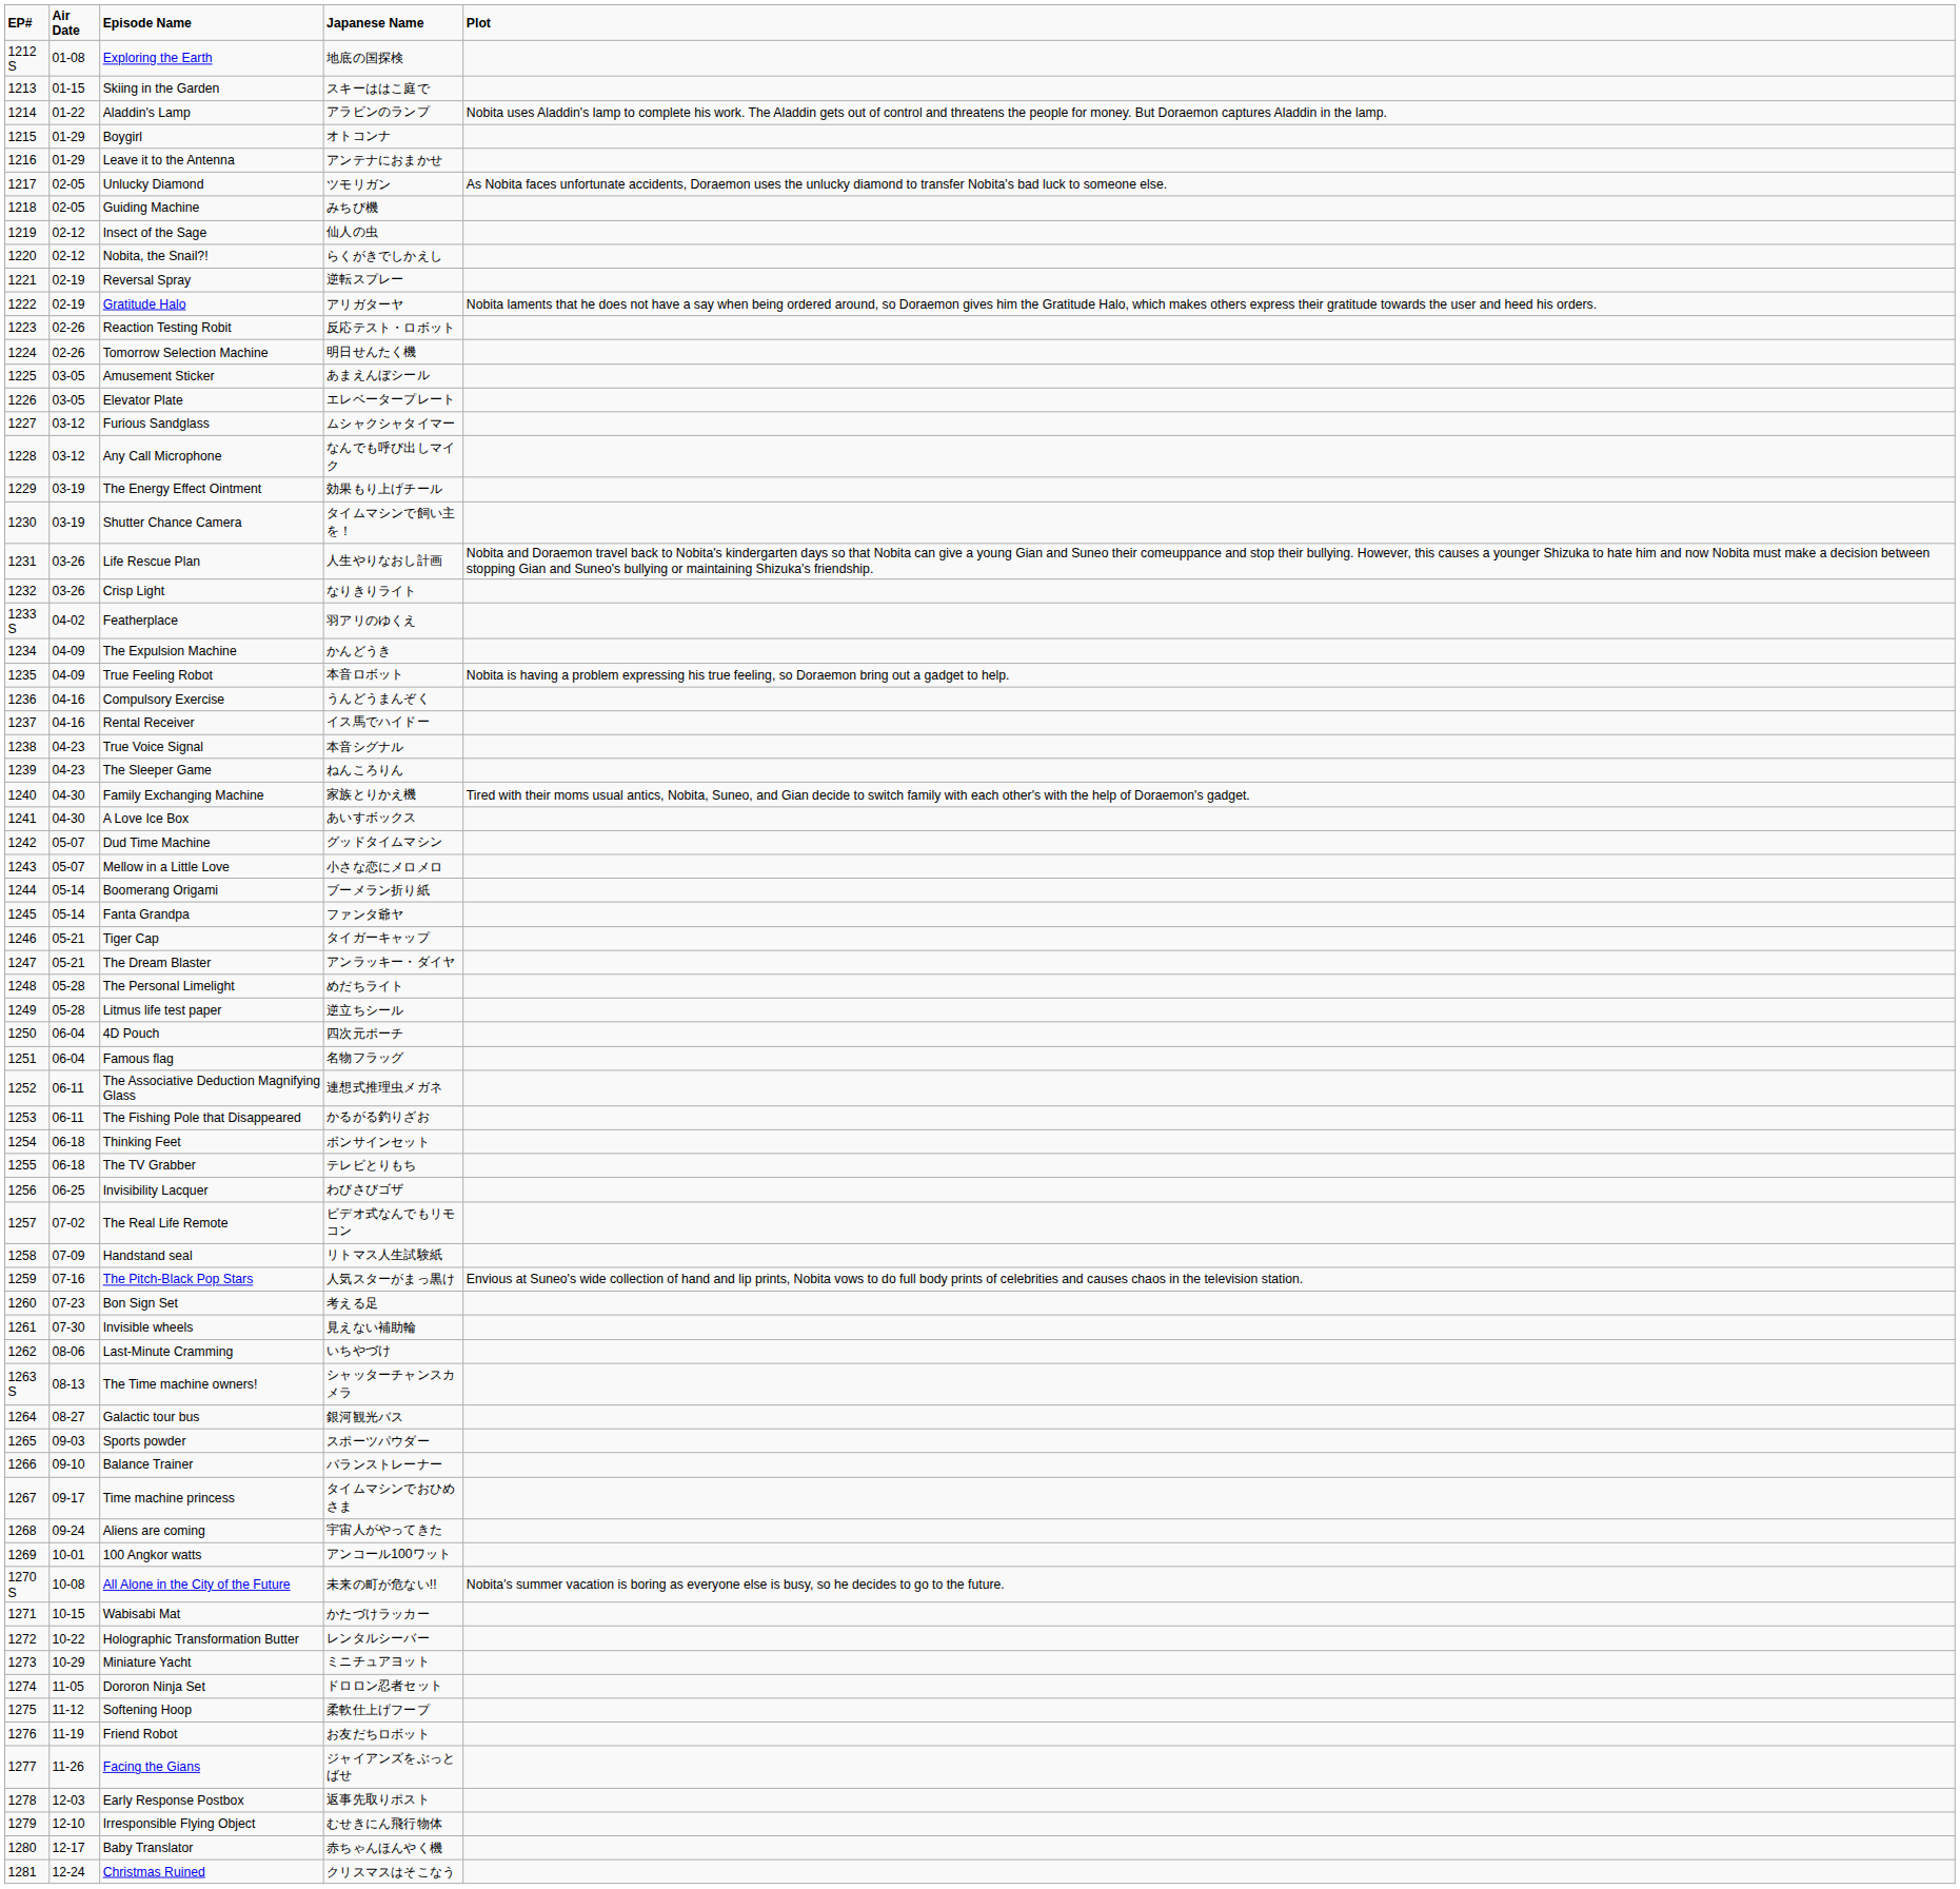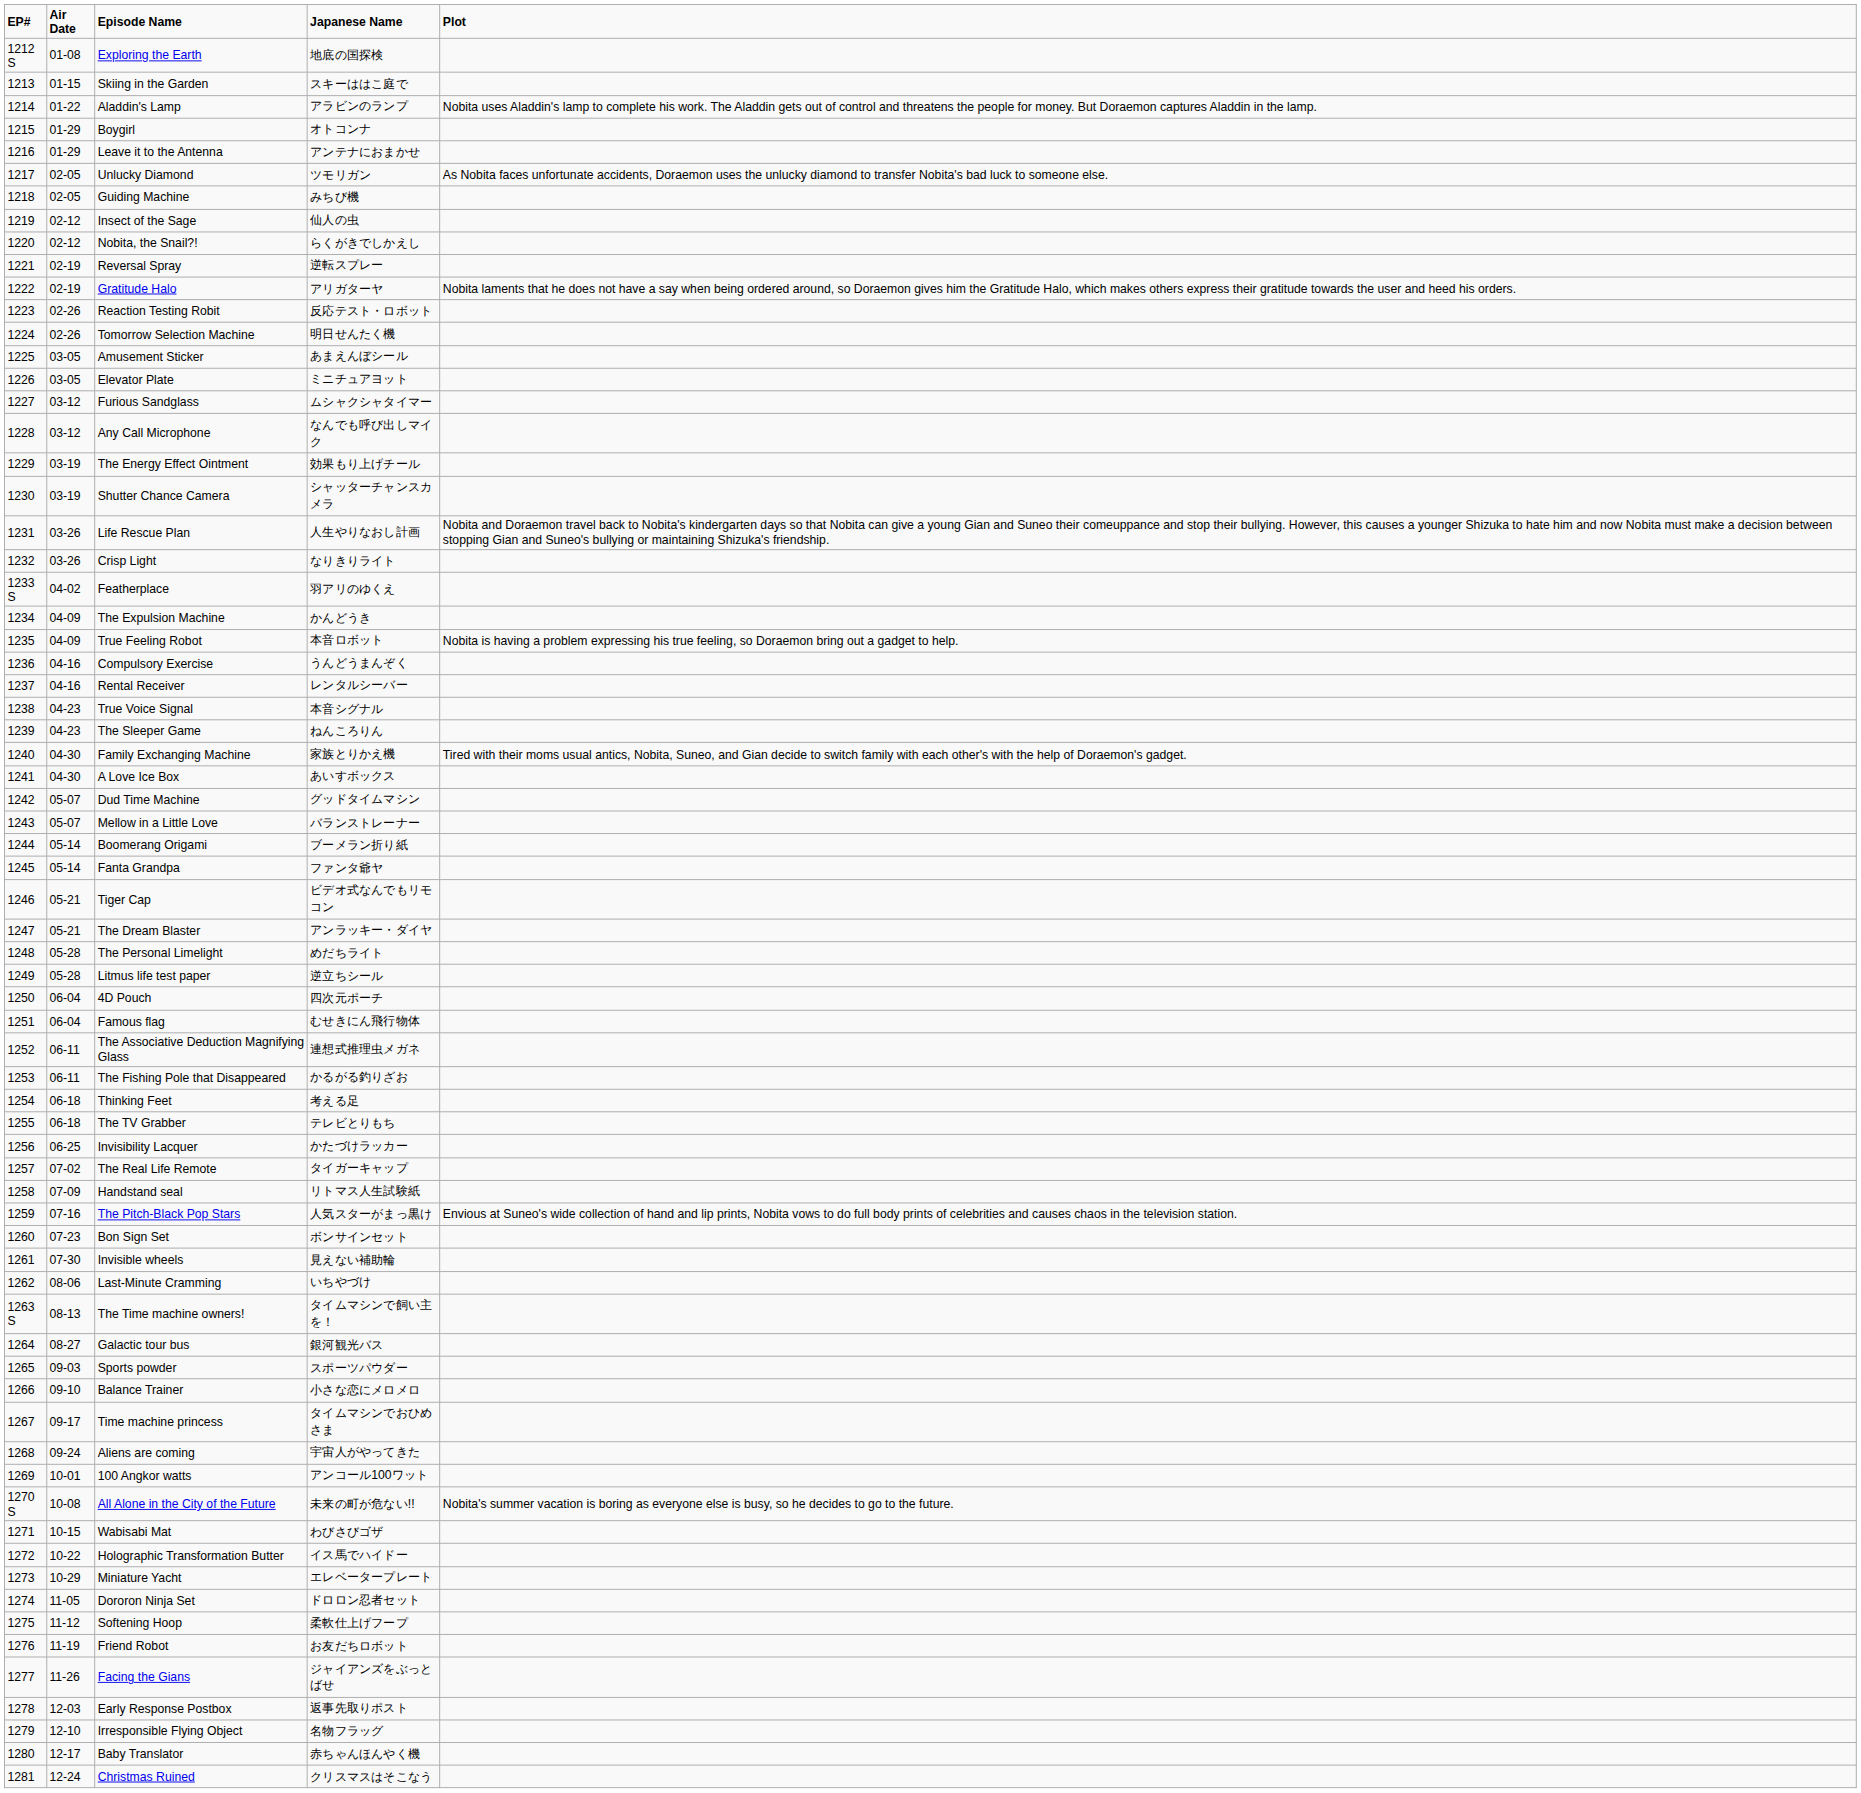Elevator Plate | Japanese Name: エレベータープレート -> ミニチュアヨット
Shutter Chance Camera | Japanese Name: タイムマシンで飼い主を！ -> シャッターチャンスカメラ
Rental Receiver | Japanese Name: イス馬でハイドー -> レンタルシーバー
Mellow in a Little Love | Japanese Name: 小さな恋にメロメロ -> バランストレーナー
Tiger Cap | Japanese Name: タイガーキャップ -> ビデオ式なんでもリモコン
Famous flag | Japanese Name: 名物フラッグ -> むせきにん飛行物体
Thinking Feet | Japanese Name: ボンサインセット -> 考える足
Invisibility Lacquer | Japanese Name: わびさびゴザ -> かたづけラッカー
The Real Life Remote | Japanese Name: ビデオ式なんでもリモコン -> タイガーキャップ
Bon Sign Set | Japanese Name: 考える足 -> ボンサインセット
The Time machine owners! | Japanese Name: シャッターチャンスカメラ -> タイムマシンで飼い主を！
Balance Trainer | Japanese Name: バランストレーナー -> 小さな恋にメロメロ
Wabisabi Mat | Japanese Name: かたづけラッカー -> わびさびゴザ
Holographic Transformation Butter | Japanese Name: レンタルシーバー -> イス馬でハイドー
Miniature Yacht | Japanese Name: ミニチュアヨット -> エレベータープレート
Irresponsible Flying Object | Japanese Name: むせきにん飛行物体 -> 名物フラッグ
